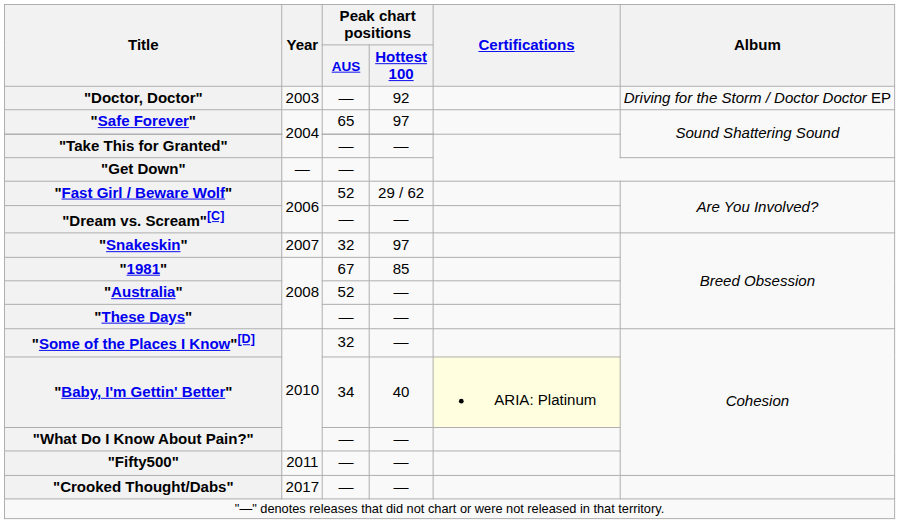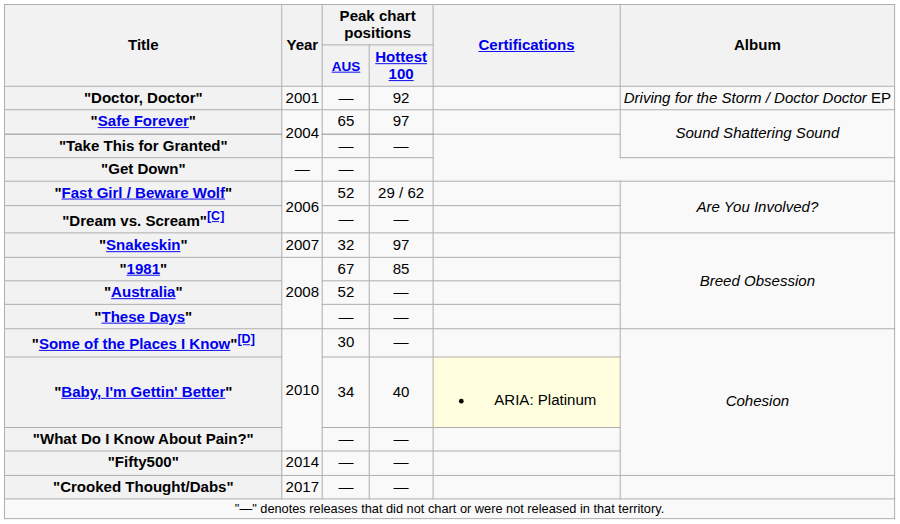"Doctor, Doctor" | Year: 2003 -> 2001
"Some of the Places I Know"[D] | Peak chart positions / AUS: 32 -> 30
"Fifty500" | Year: 2011 -> 2014
